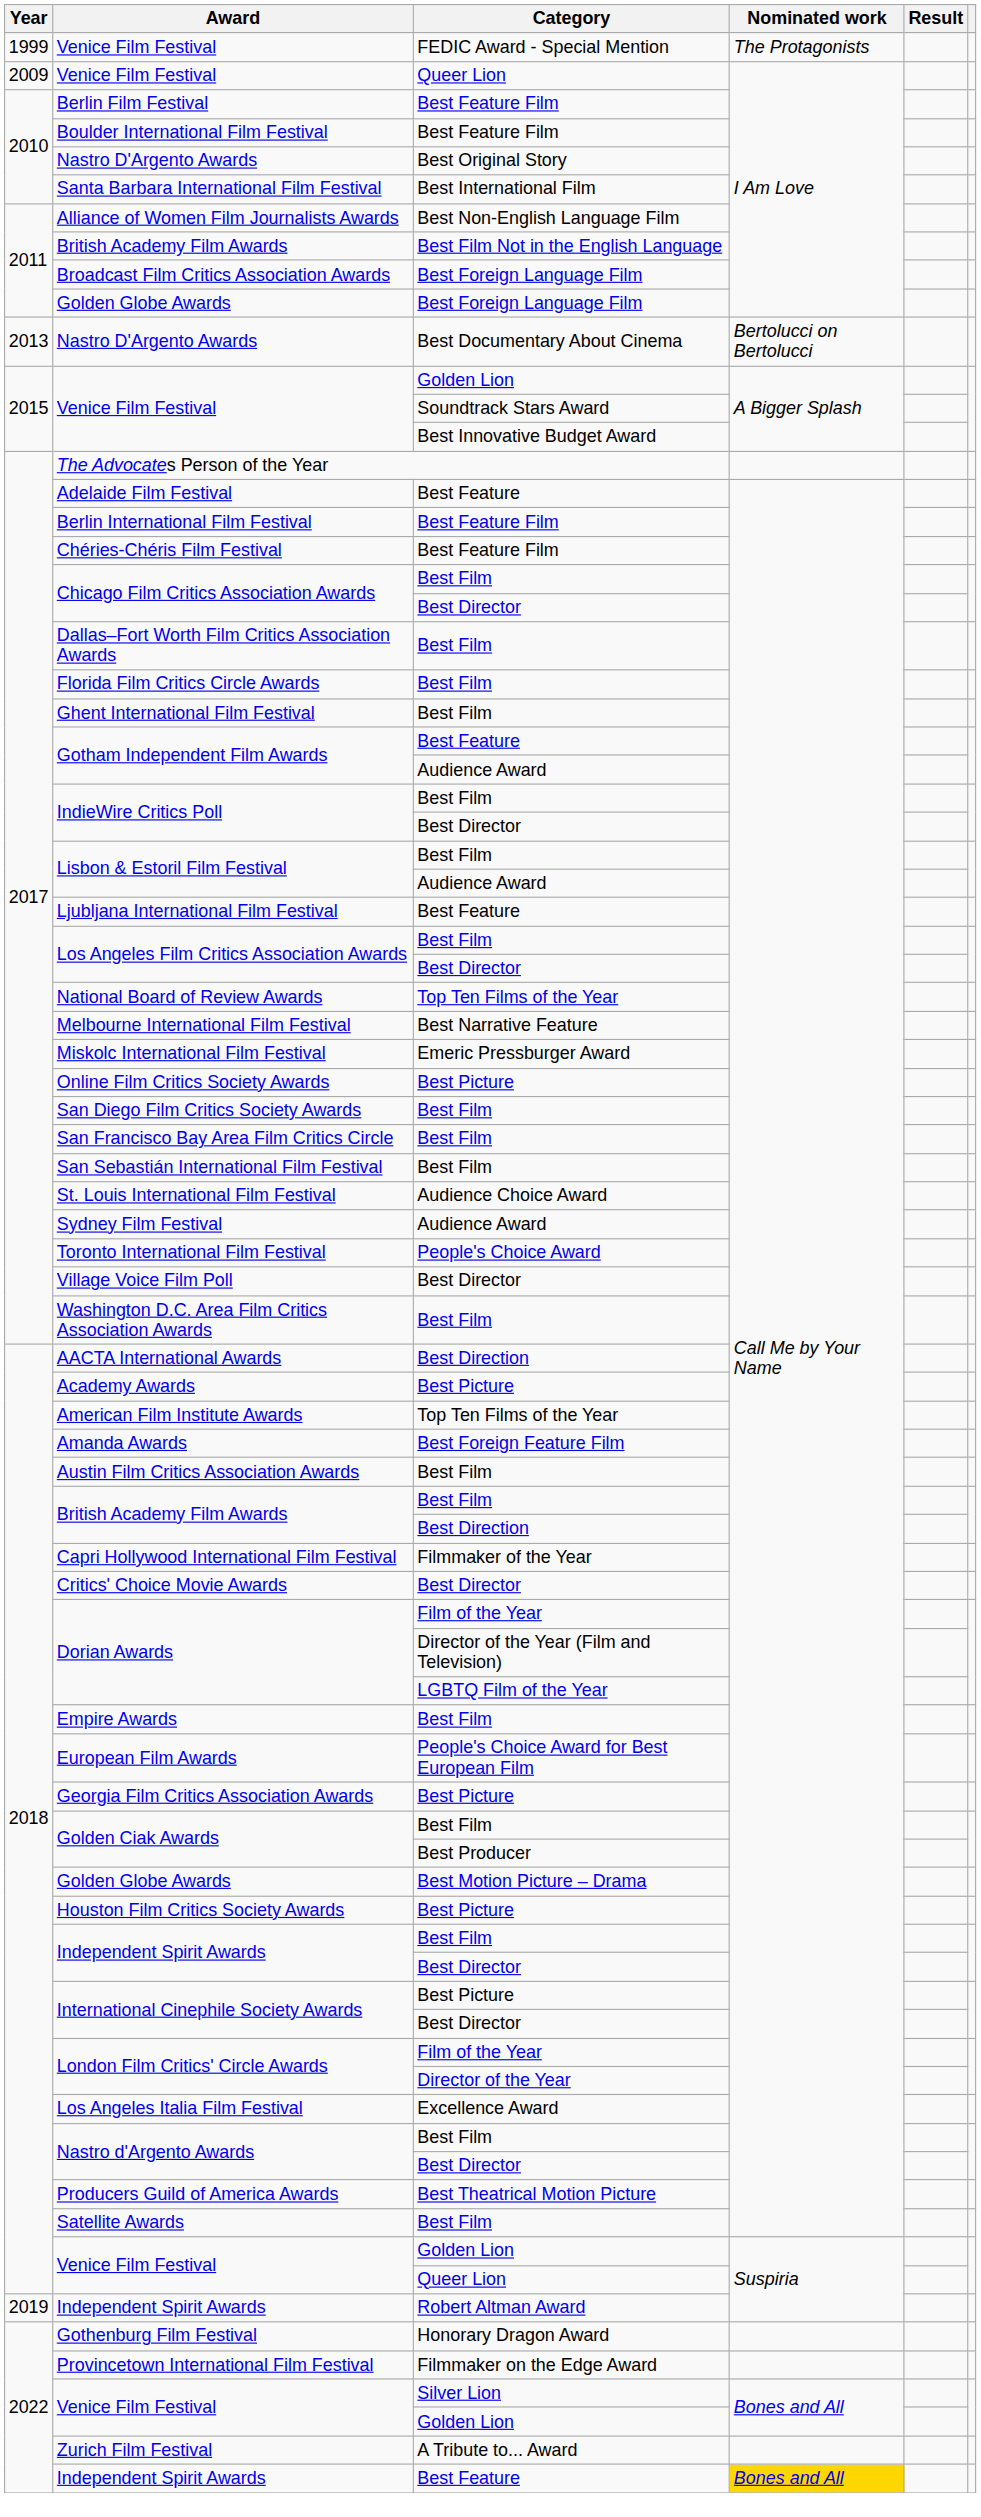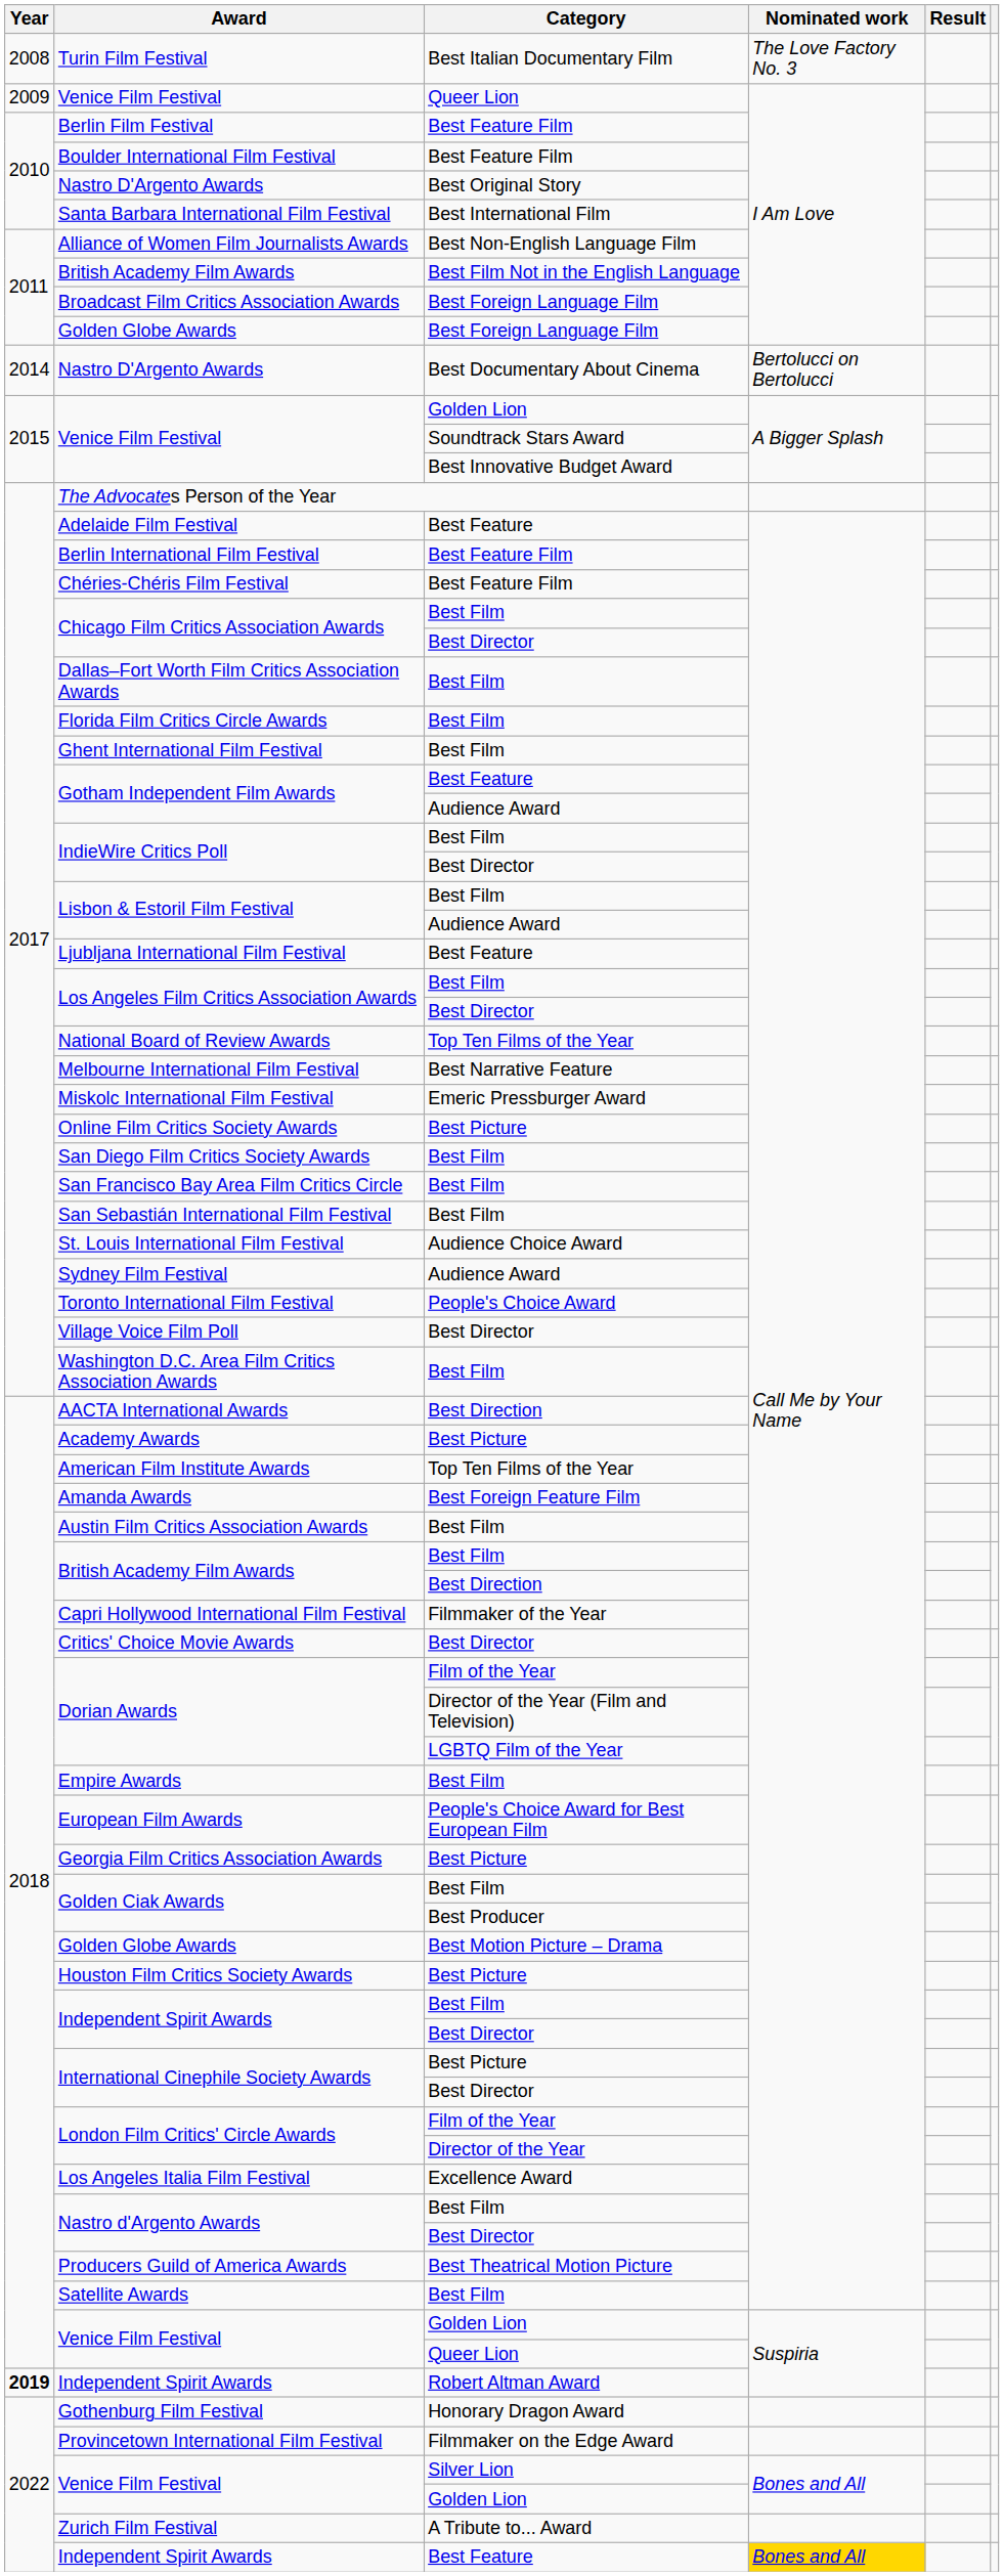- row: 1999 | Venice Film Festival | FEDIC Award - Special Mention | The Protagonists
+ row: 2008 | Turin Film Festival | Best Italian Documentary Film | The Love Factory No. 3
Nastro D'Argento Awards / Best Documentary About Cinema | Year: 2013 -> 2014
Independent Spirit Awards / Robert Altman Award | Year: normal -> bold
